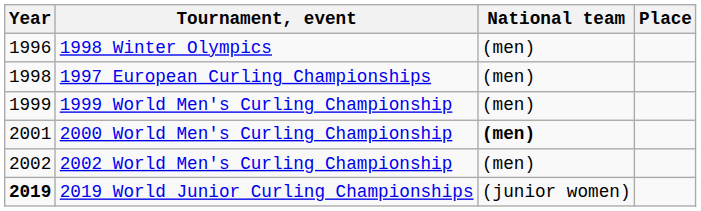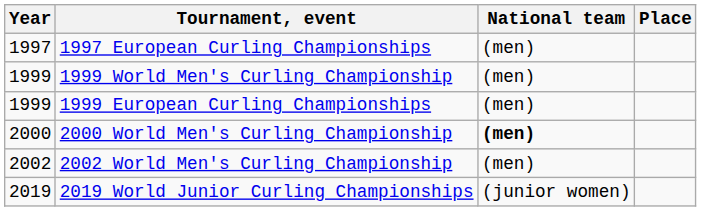- row: 1996 | 1998 Winter Olympics | (men)
1997 European Curling Championships | Year: 1998 -> 1997
+ row: 1999 | 1999 European Curling Championships | (men)
2000 World Men's Curling Championship | Year: 2001 -> 2000
2019 World Junior Curling Championships | Year: bold -> normal
